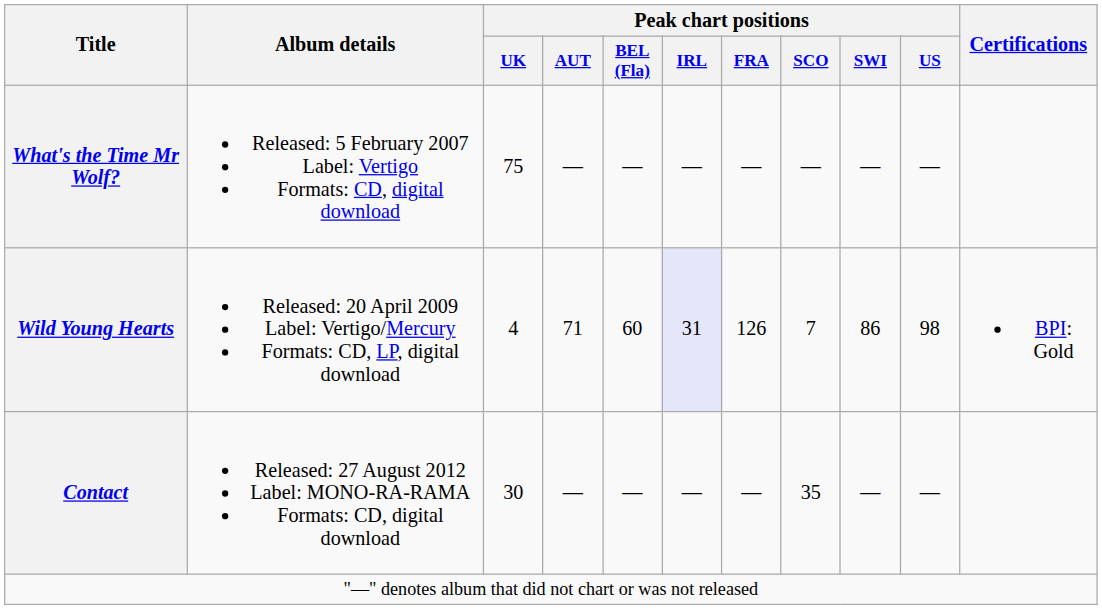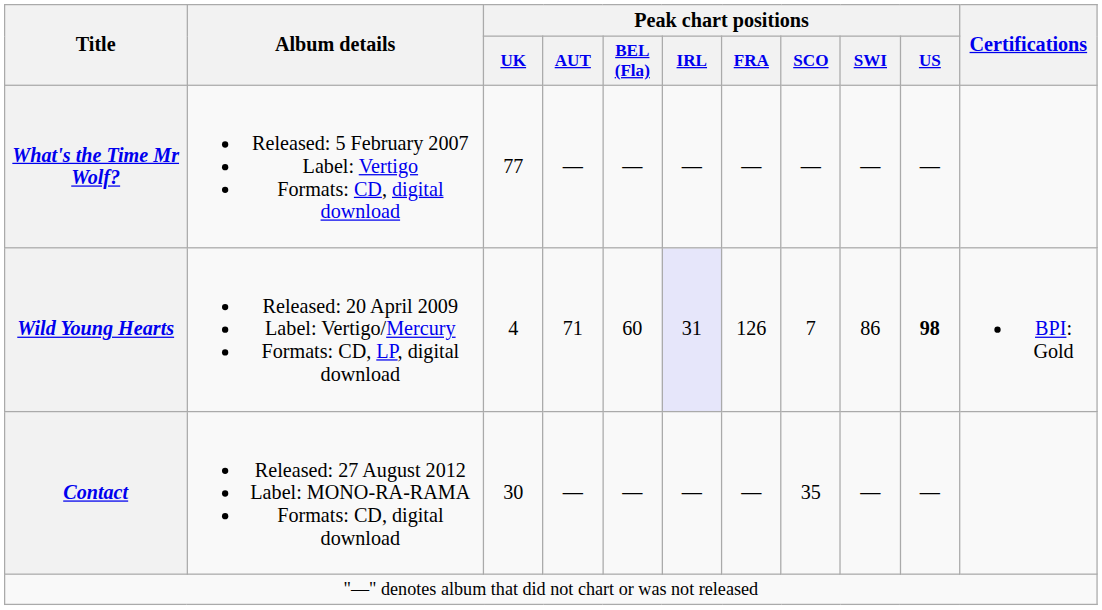What's the Time Mr Wolf? | Peak chart positions / UK: 75 -> 77
Wild Young Hearts | Peak chart positions / US: normal -> bold
